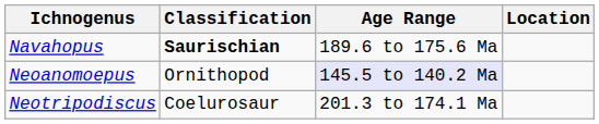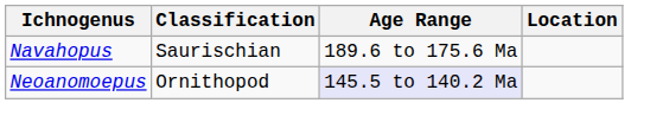Navahopus | Classification: bold -> normal
- row: Neotripodiscus | Coelurosaur | 201.3 to 174.1 Ma
